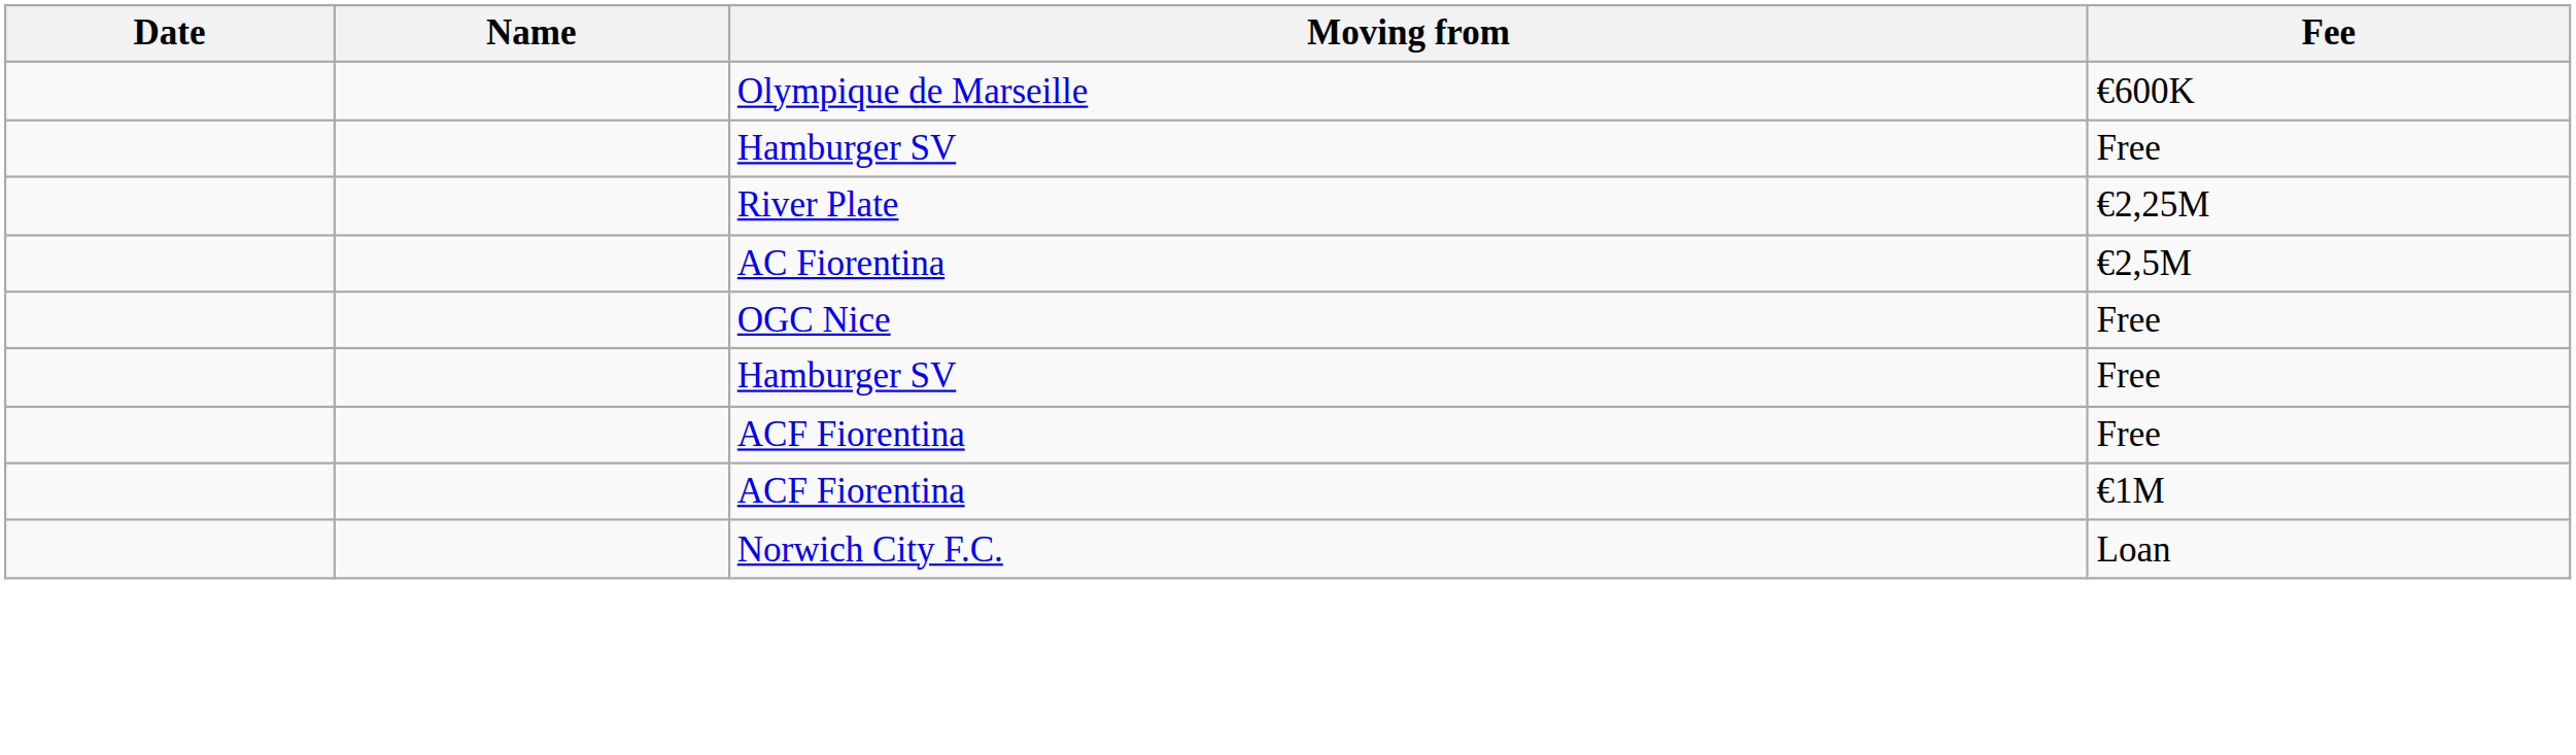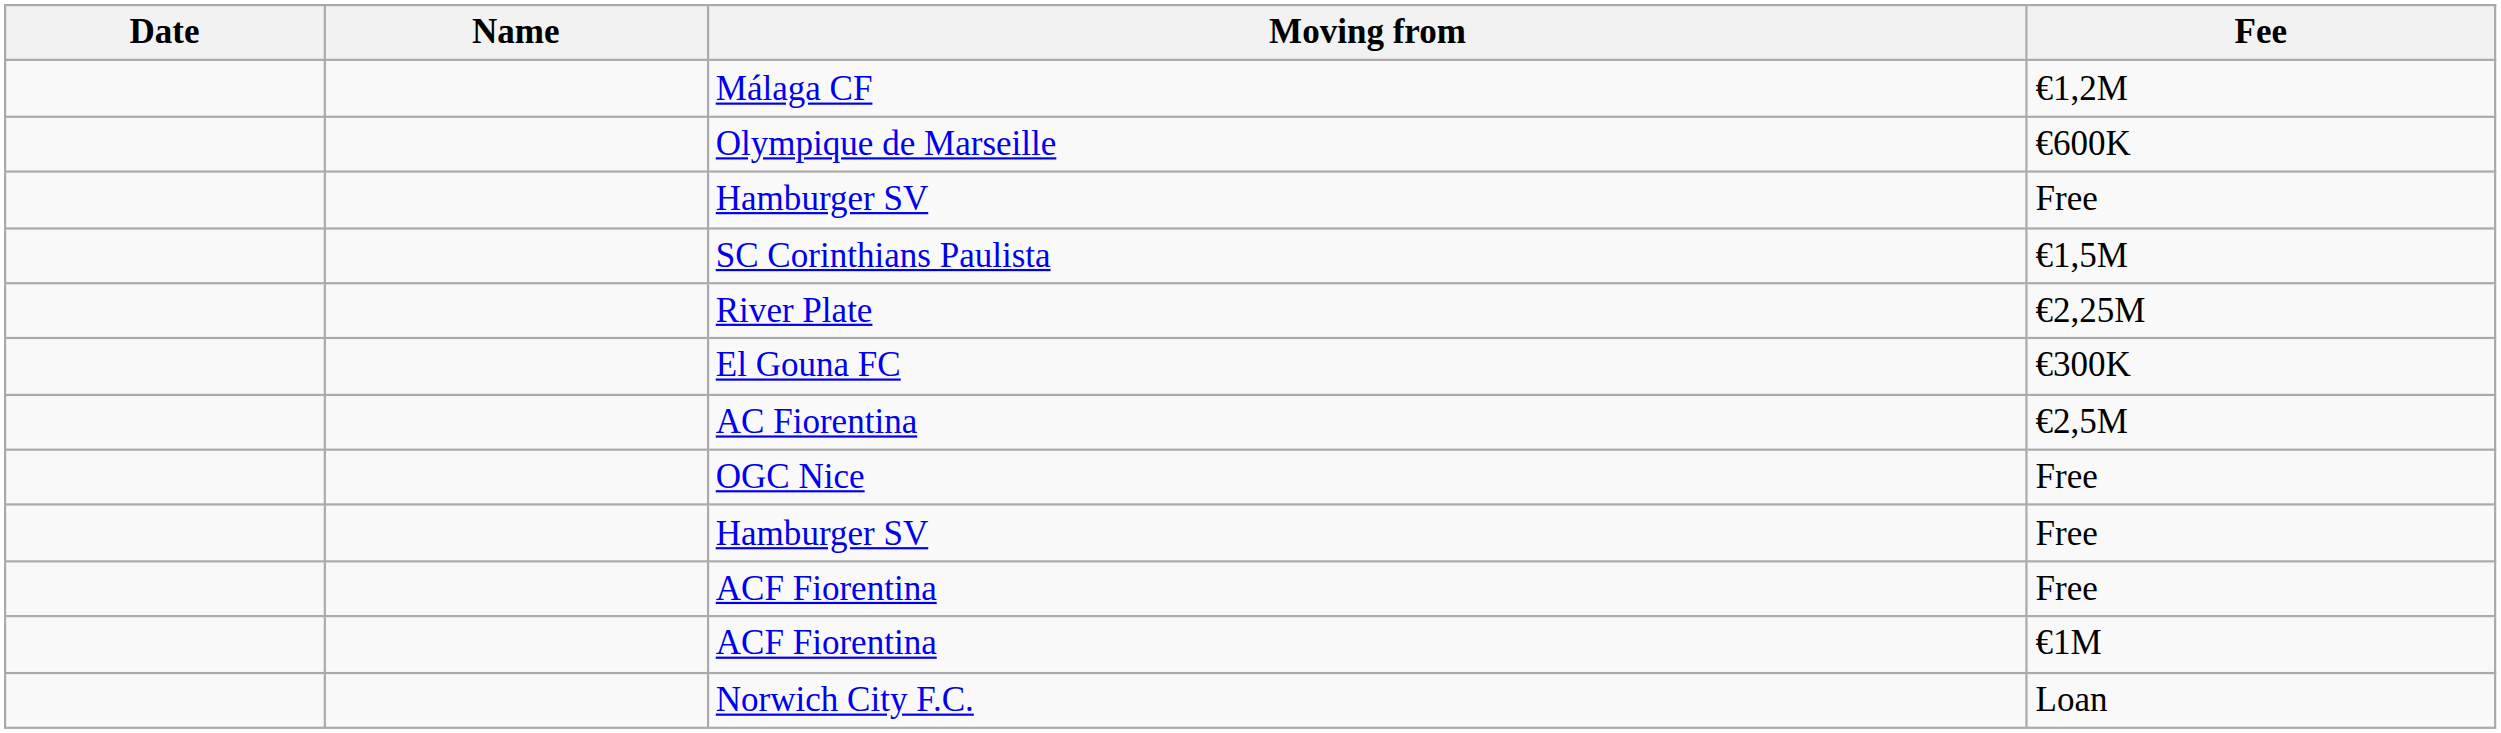+ row: Málaga CF | €1,2M
+ row: SC Corinthians Paulista | €1,5M
+ row: El Gouna FC | €300K
